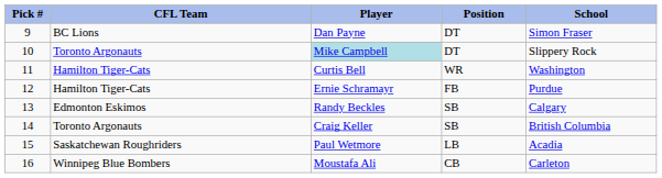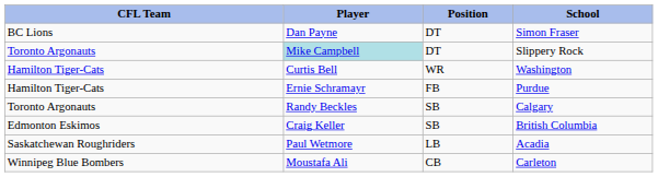- column: Pick # | 9 | 10 | 11 | 12 | 13 | 14 | 15 | 16
Randy Beckles | CFL Team: Edmonton Eskimos -> Toronto Argonauts
Craig Keller | CFL Team: Toronto Argonauts -> Edmonton Eskimos
